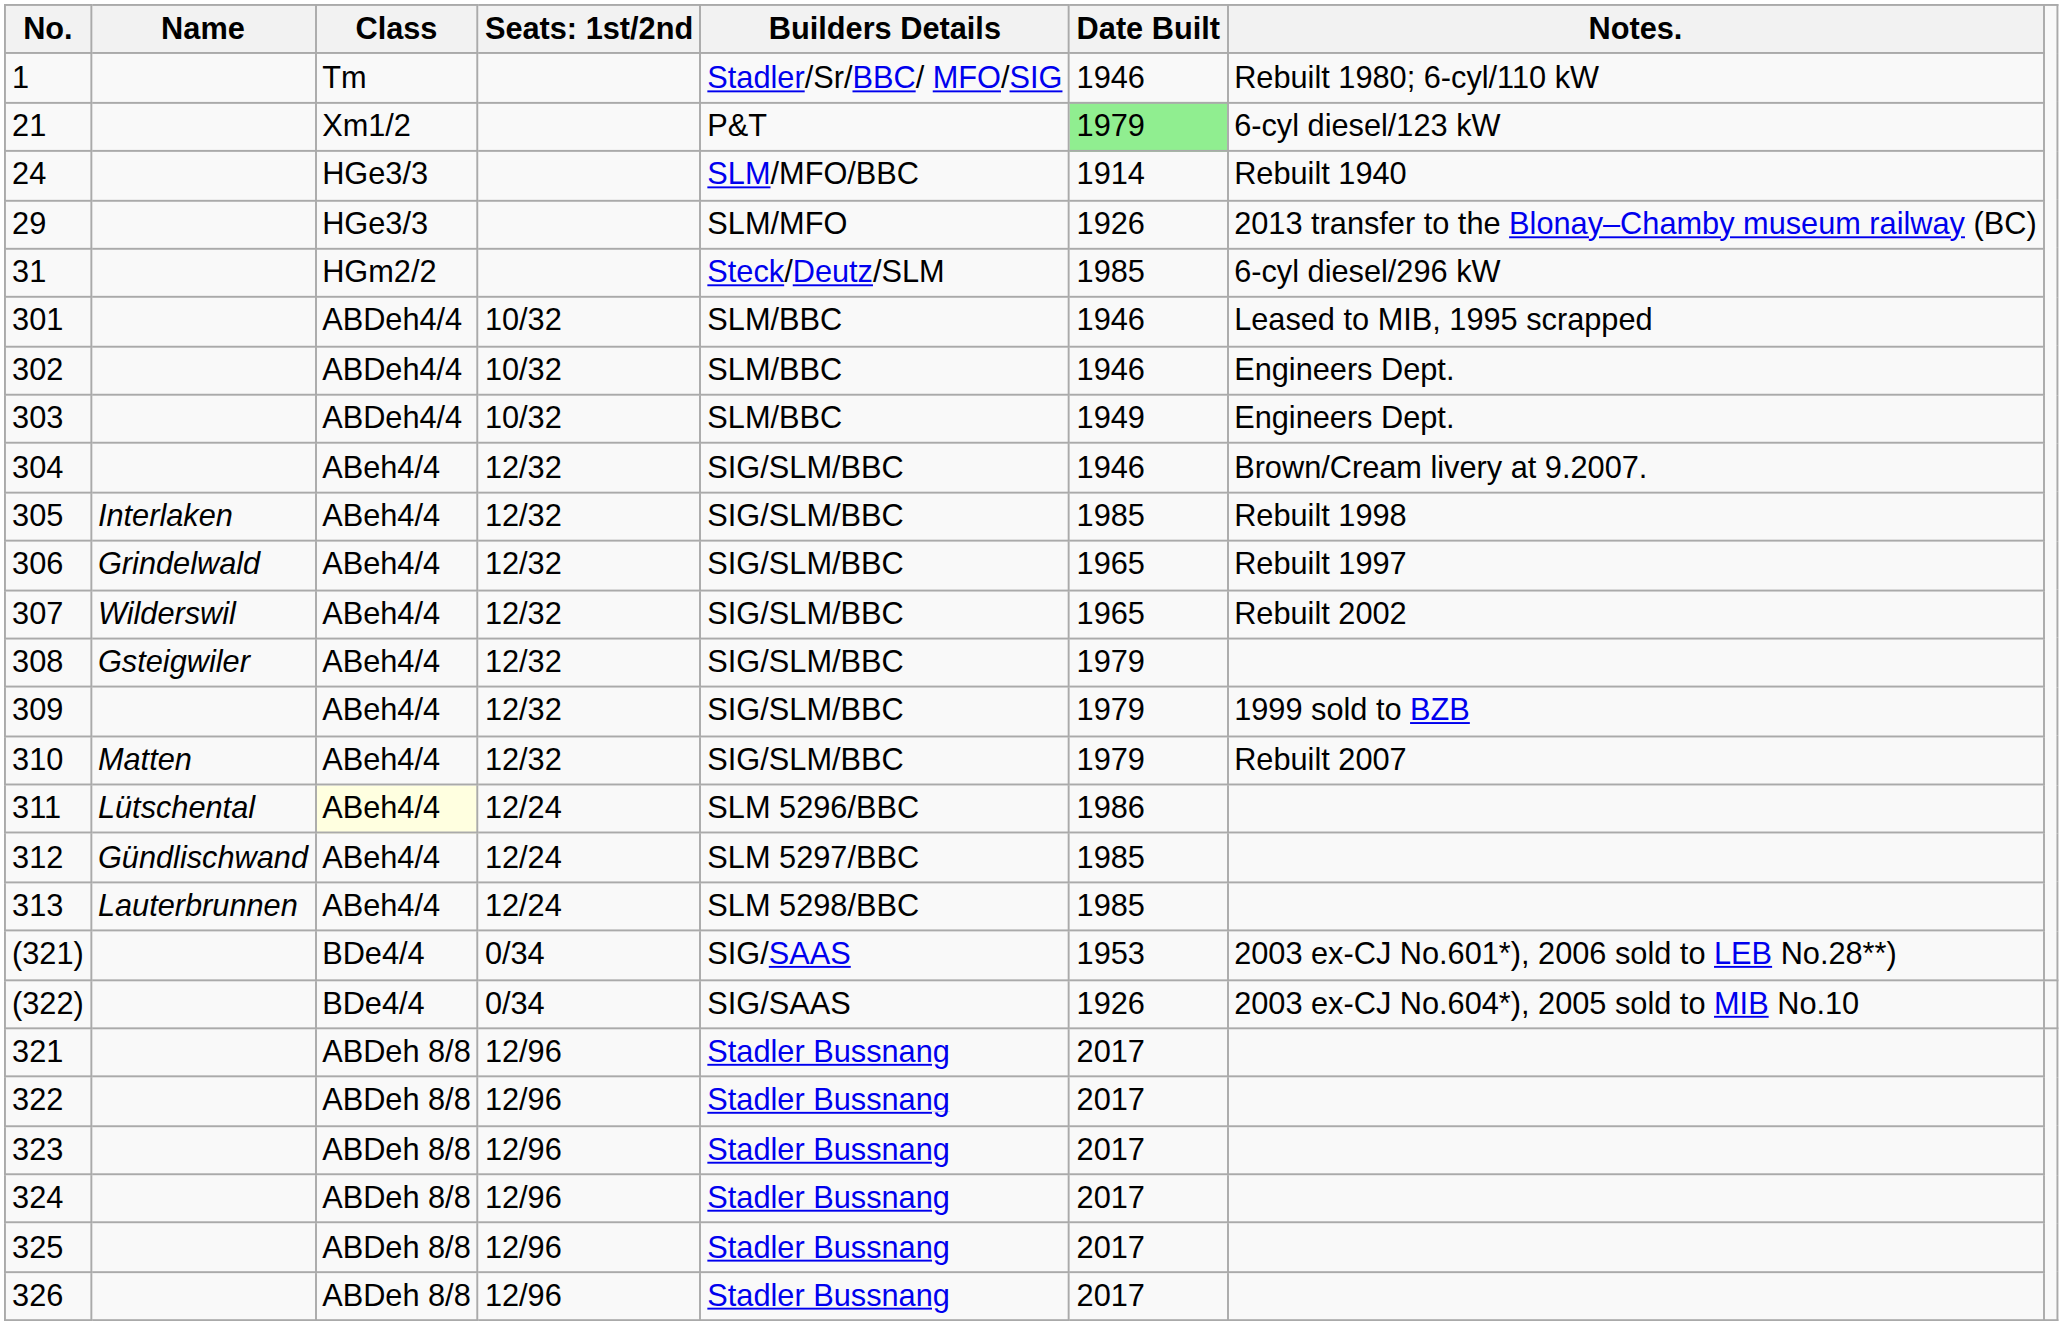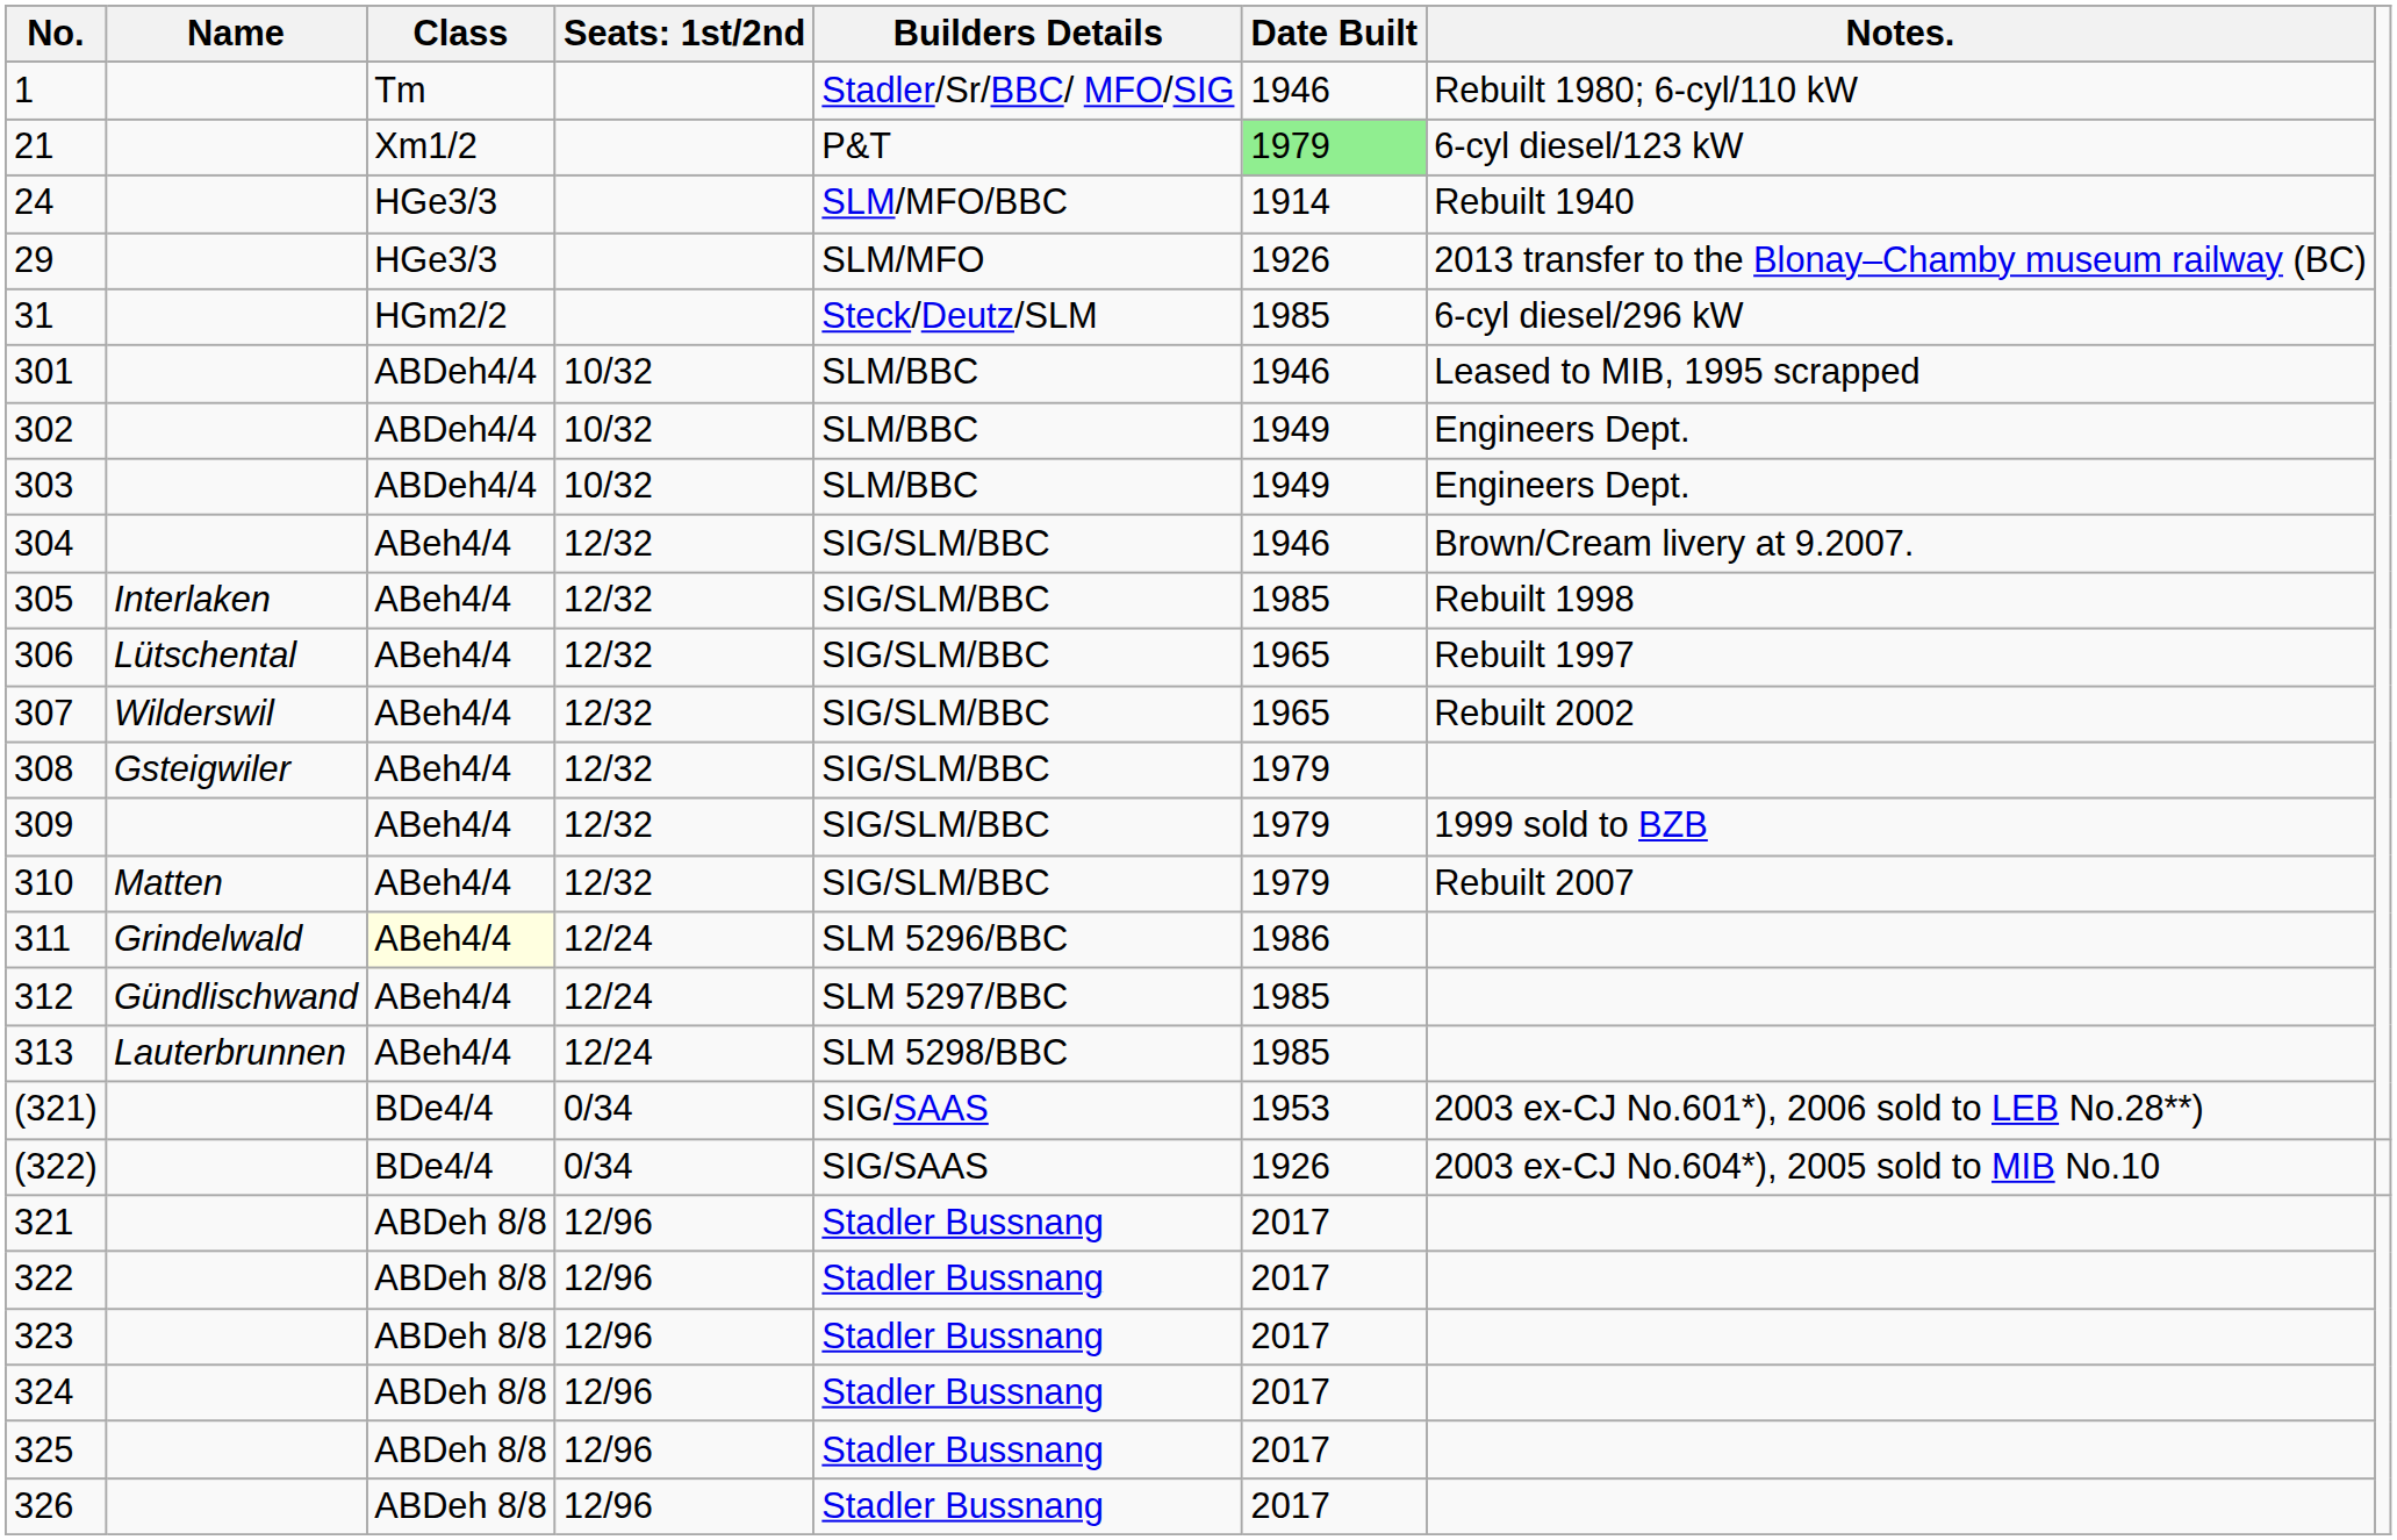302 | Date Built: 1946 -> 1949
306 | Name: Grindelwald -> Lütschental
311 | Name: Lütschental -> Grindelwald
